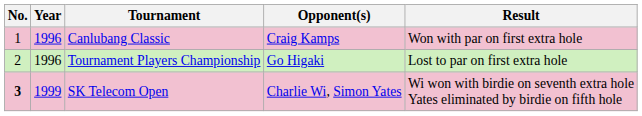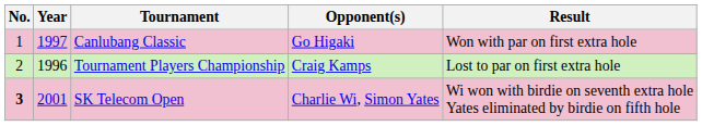Canlubang Classic | Year: 1996 -> 1997
Canlubang Classic | Opponent(s): Craig Kamps -> Go Higaki
Tournament Players Championship | Opponent(s): Go Higaki -> Craig Kamps
SK Telecom Open | Year: 1999 -> 2001
